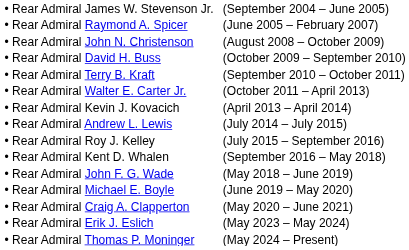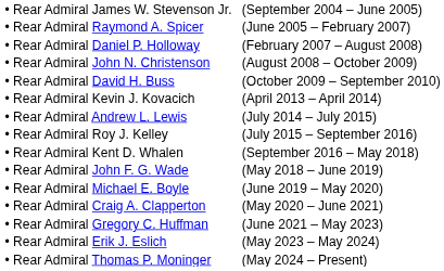+ row: • Rear Admiral Daniel P. Holloway | (February 2007 – August 2008)
- row: • Rear Admiral Terry B. Kraft | (September 2010 – October 2011)
- row: • Rear Admiral Walter E. Carter Jr. | (October 2011 – April 2013)
+ row: • Rear Admiral Gregory C. Huffman | (June 2021 – May 2023)
